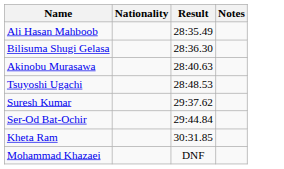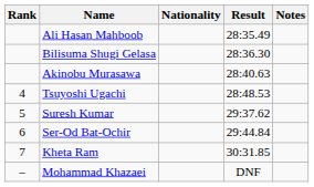+ column: Rank | 4 | 5 | 6 | 7 | –
